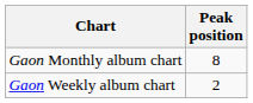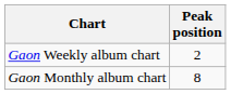rows swapped: Gaon Weekly album chart <-> Gaon Monthly album chart
